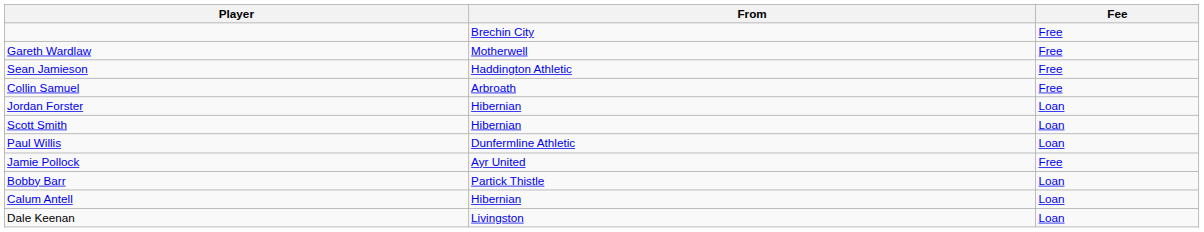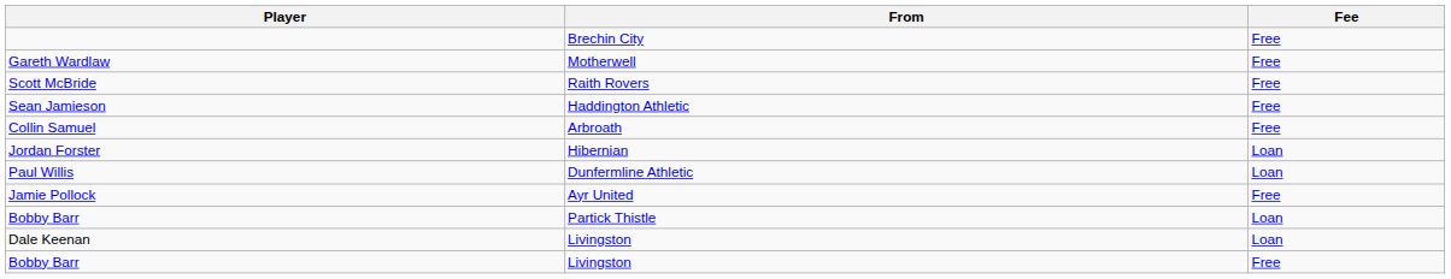+ row: Scott McBride | Raith Rovers | Free
- row: Scott Smith | Hibernian | Loan
- row: Calum Antell | Hibernian | Loan
+ row: Bobby Barr | Livingston | Free
